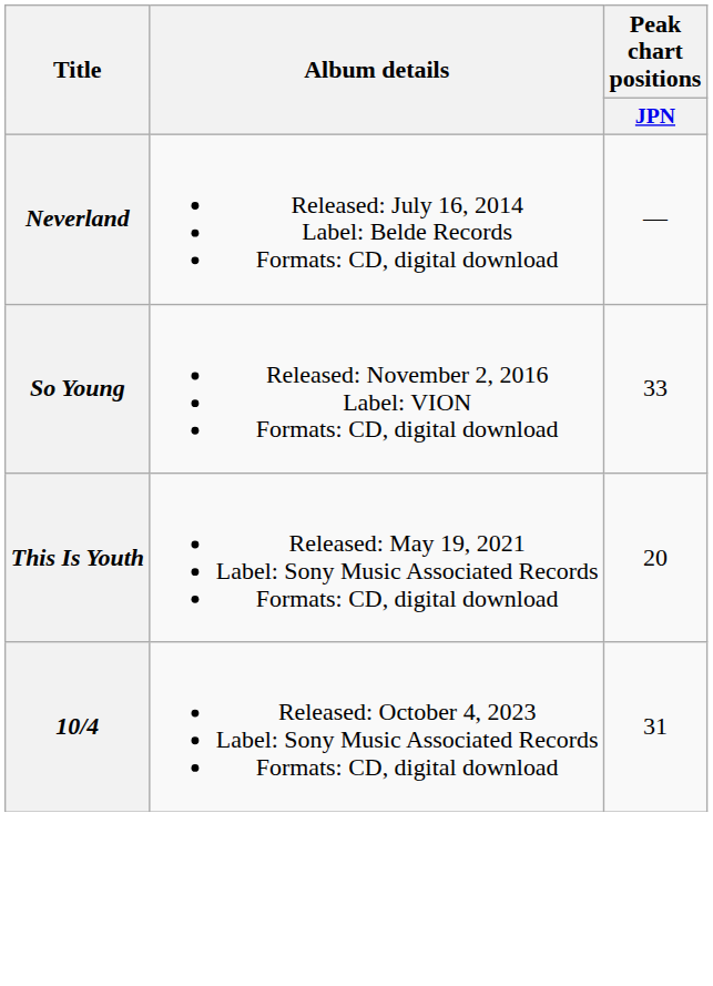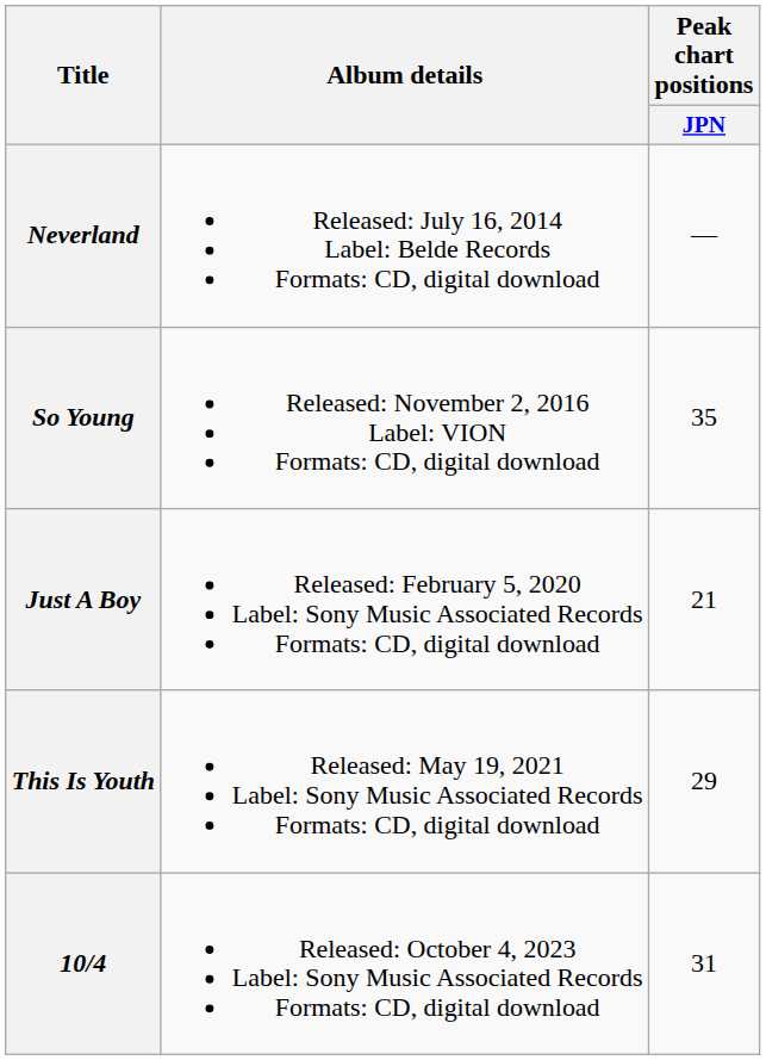So Young | Peak chart positions / JPN: 33 -> 35
+ row: Just A Boy | Released: February 5, 2020 Label: Sony Music Associated Records Formats: CD, digital download | 21
This Is Youth | Peak chart positions / JPN: 20 -> 29
